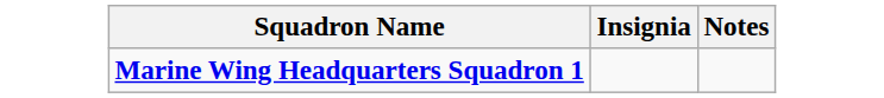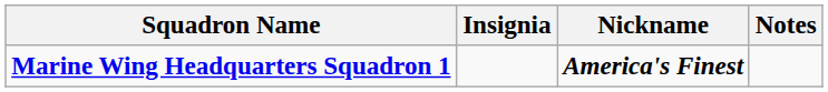+ column: Nickname | America's Finest
